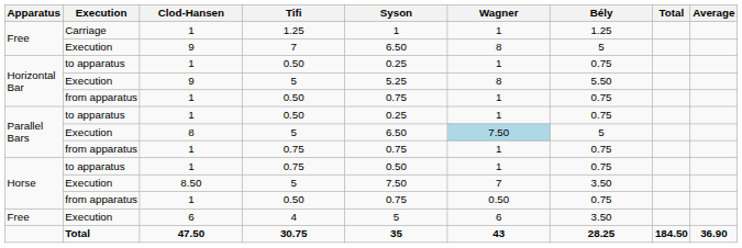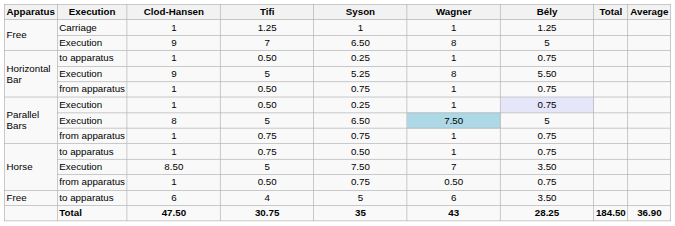Parallel Bars / 0.50 | Execution: to apparatus -> Execution
Parallel Bars / 0.50 | Bély: no background -> lavender background
4 | Execution: Execution -> to apparatus
